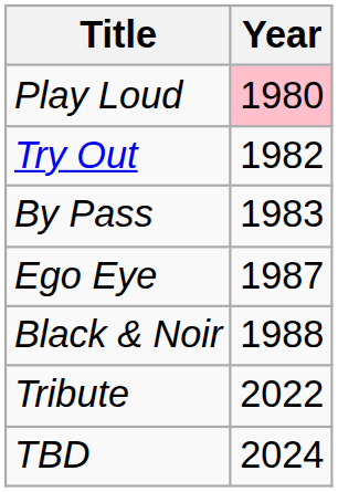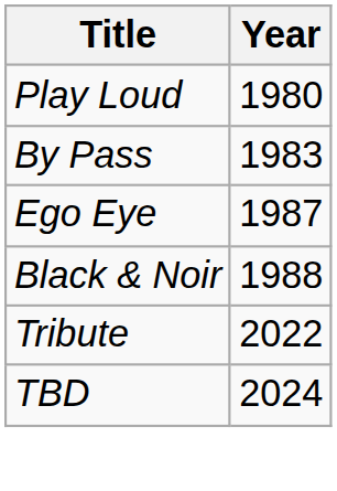Play Loud | Year: pink background -> no background
- row: Try Out | 1982
